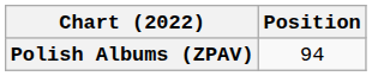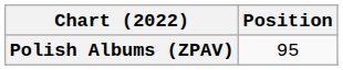Polish Albums (ZPAV) | Position: 94 -> 95
